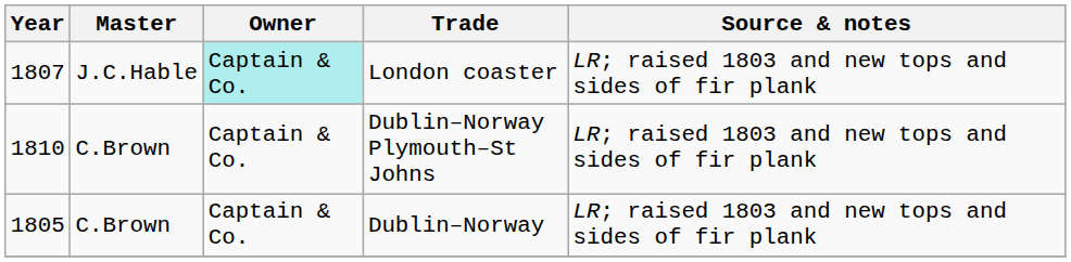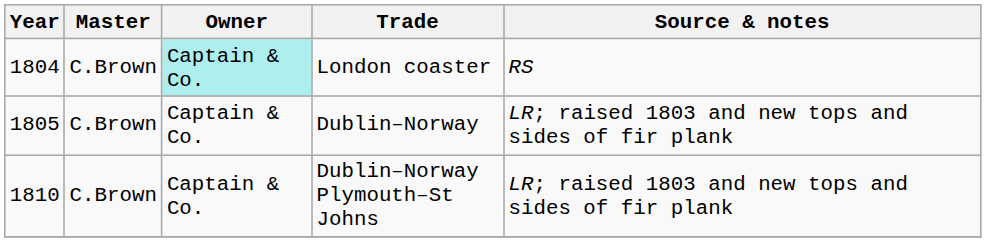London coaster | Year: 1807 -> 1804
London coaster | Master: J.C.Hable -> C.Brown
London coaster | Source & notes: LR; raised 1803 and new tops and sides of fir plank -> RS
rows swapped: Dublin–Norway <-> Dublin–Norway Plymouth–St Johns
